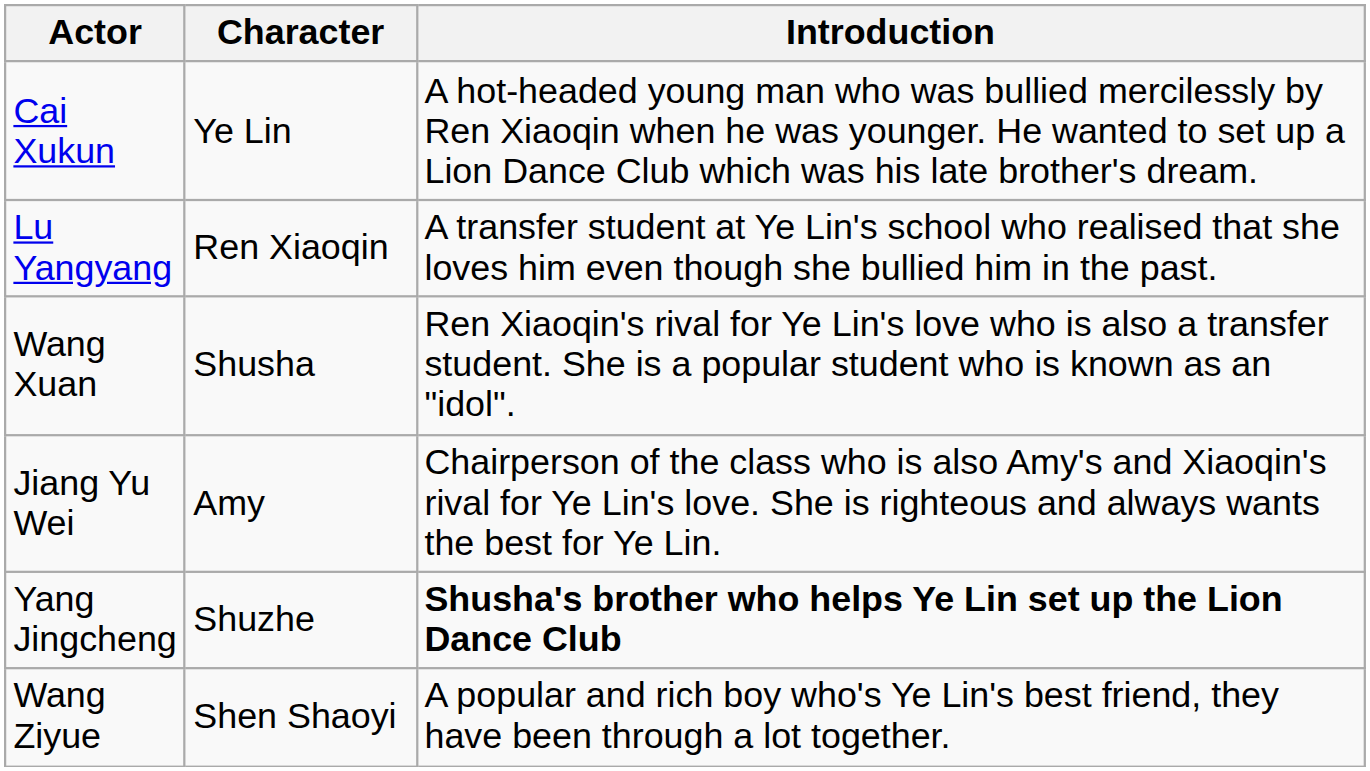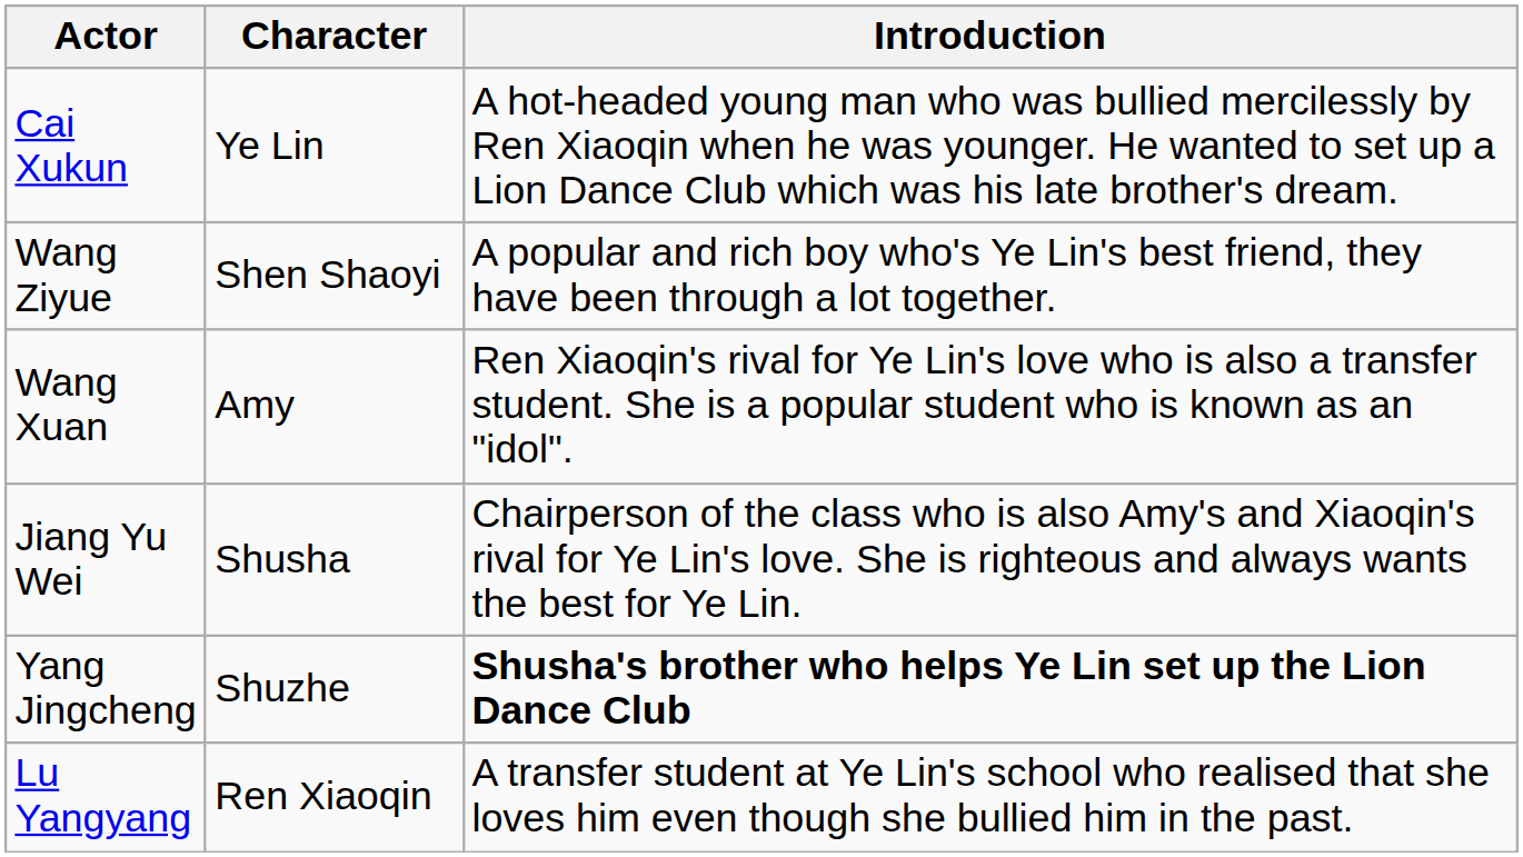rows swapped: Lu Yangyang <-> Wang Ziyue
Wang Xuan | Character: Shusha -> Amy
Jiang Yu Wei | Character: Amy -> Shusha
